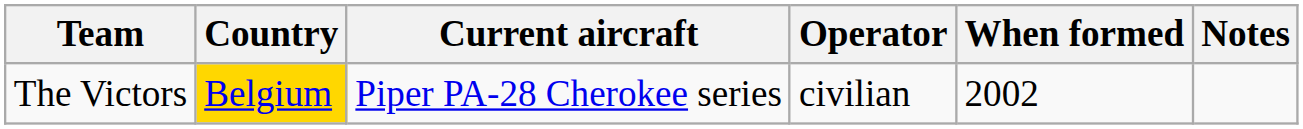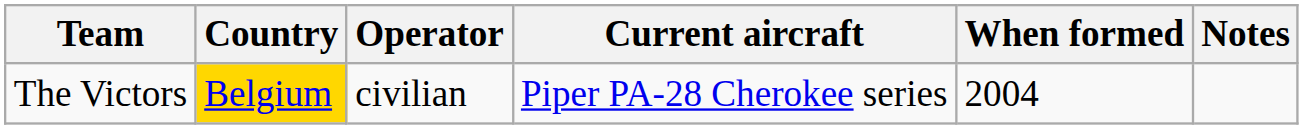columns swapped: Operator <-> Current aircraft
The Victors | When formed: 2002 -> 2004
